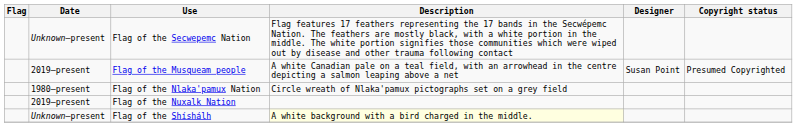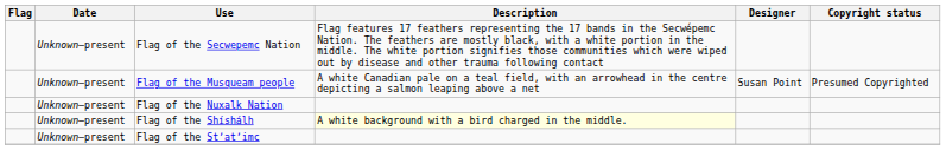Flag of the Musqueam people | Date: 2019–present -> Unknown–present
- row: 1980–present | Flag of the Nlaka'pamux Nation | Circle wreath of Nlaka'pamux pictographs set on a grey field
Flag of the Nuxalk Nation | Date: 2019–present -> Unknown–present
+ row: Unknown–present | Flag of the Stʼatʼimc
